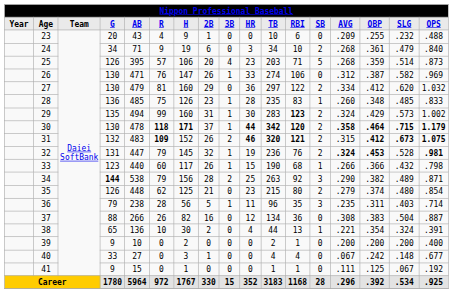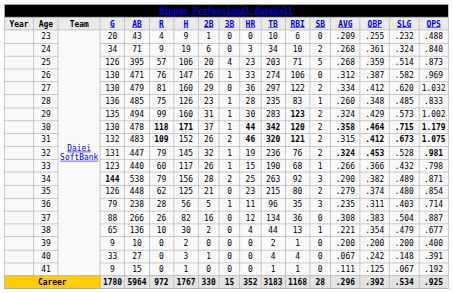24 | SLG: .479 -> .324
38 | SLG: .324 -> .479
38 | OPS: .391 -> .677
40 | OPS: .677 -> .391
